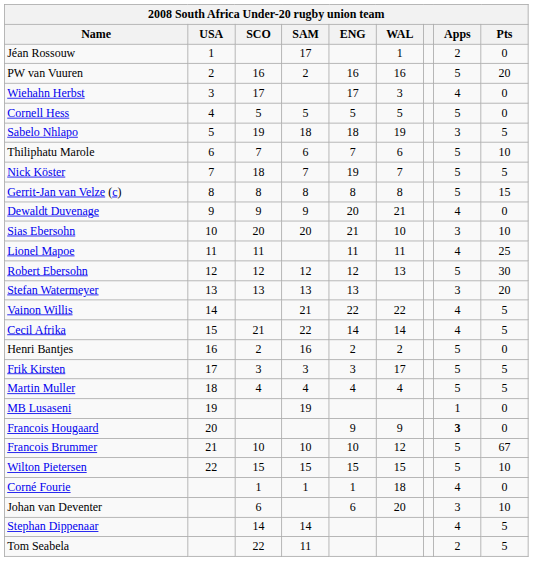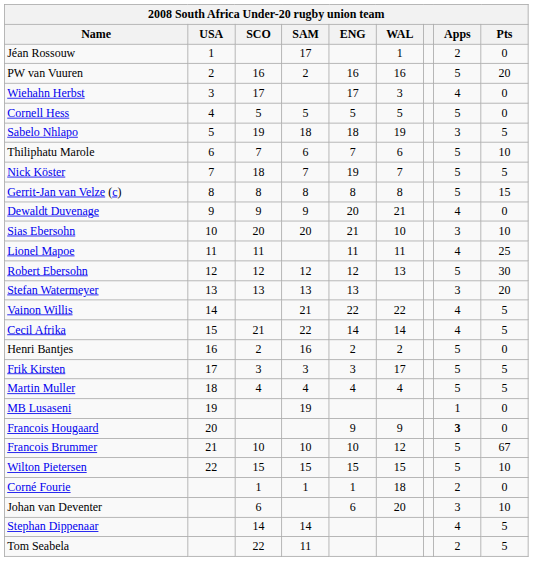Corné Fourie | Apps: 4 -> 2
